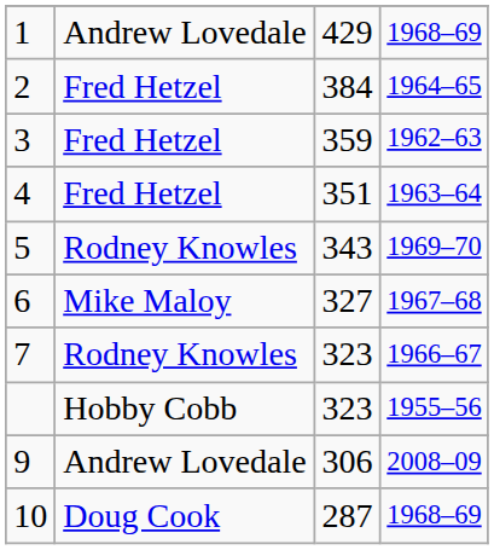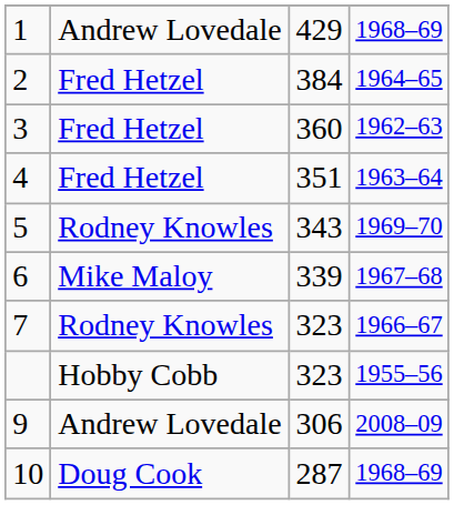3 | column 3: 359 -> 360
6 | column 3: 327 -> 339
